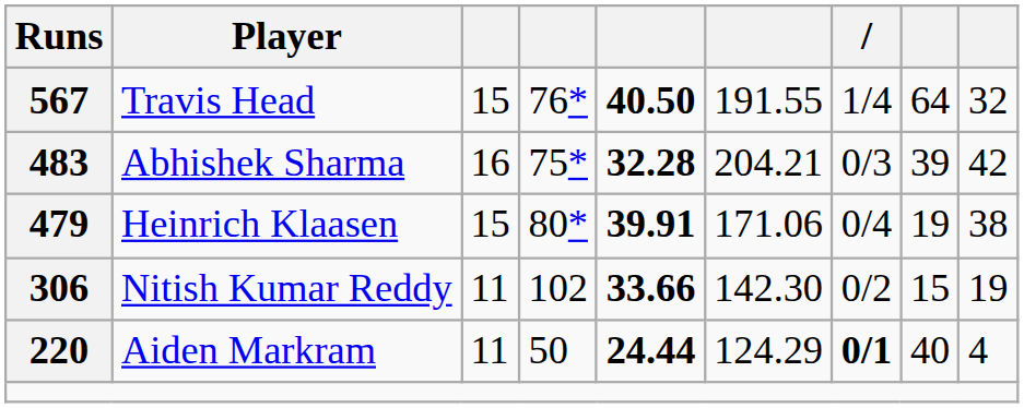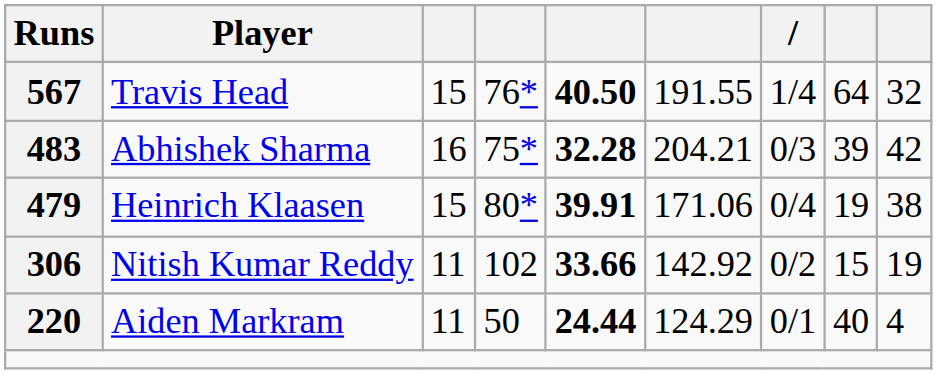Nitish Kumar Reddy | column 6: 142.30 -> 142.92
Aiden Markram | column 7: bold -> normal
